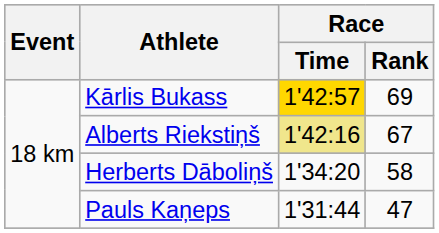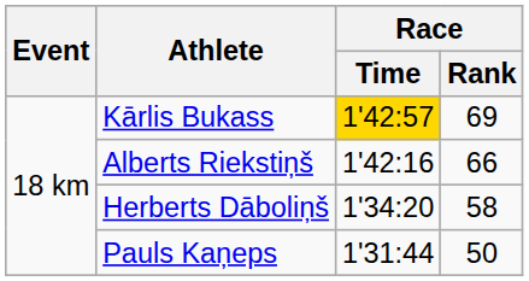Alberts Riekstiņš | Race / Time: khaki background -> no background
Alberts Riekstiņš | Race / Rank: 67 -> 66
Pauls Kaņeps | Race / Rank: 47 -> 50
